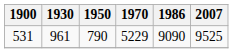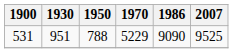531 | 1930: 961 -> 951
531 | 1950: 790 -> 788
